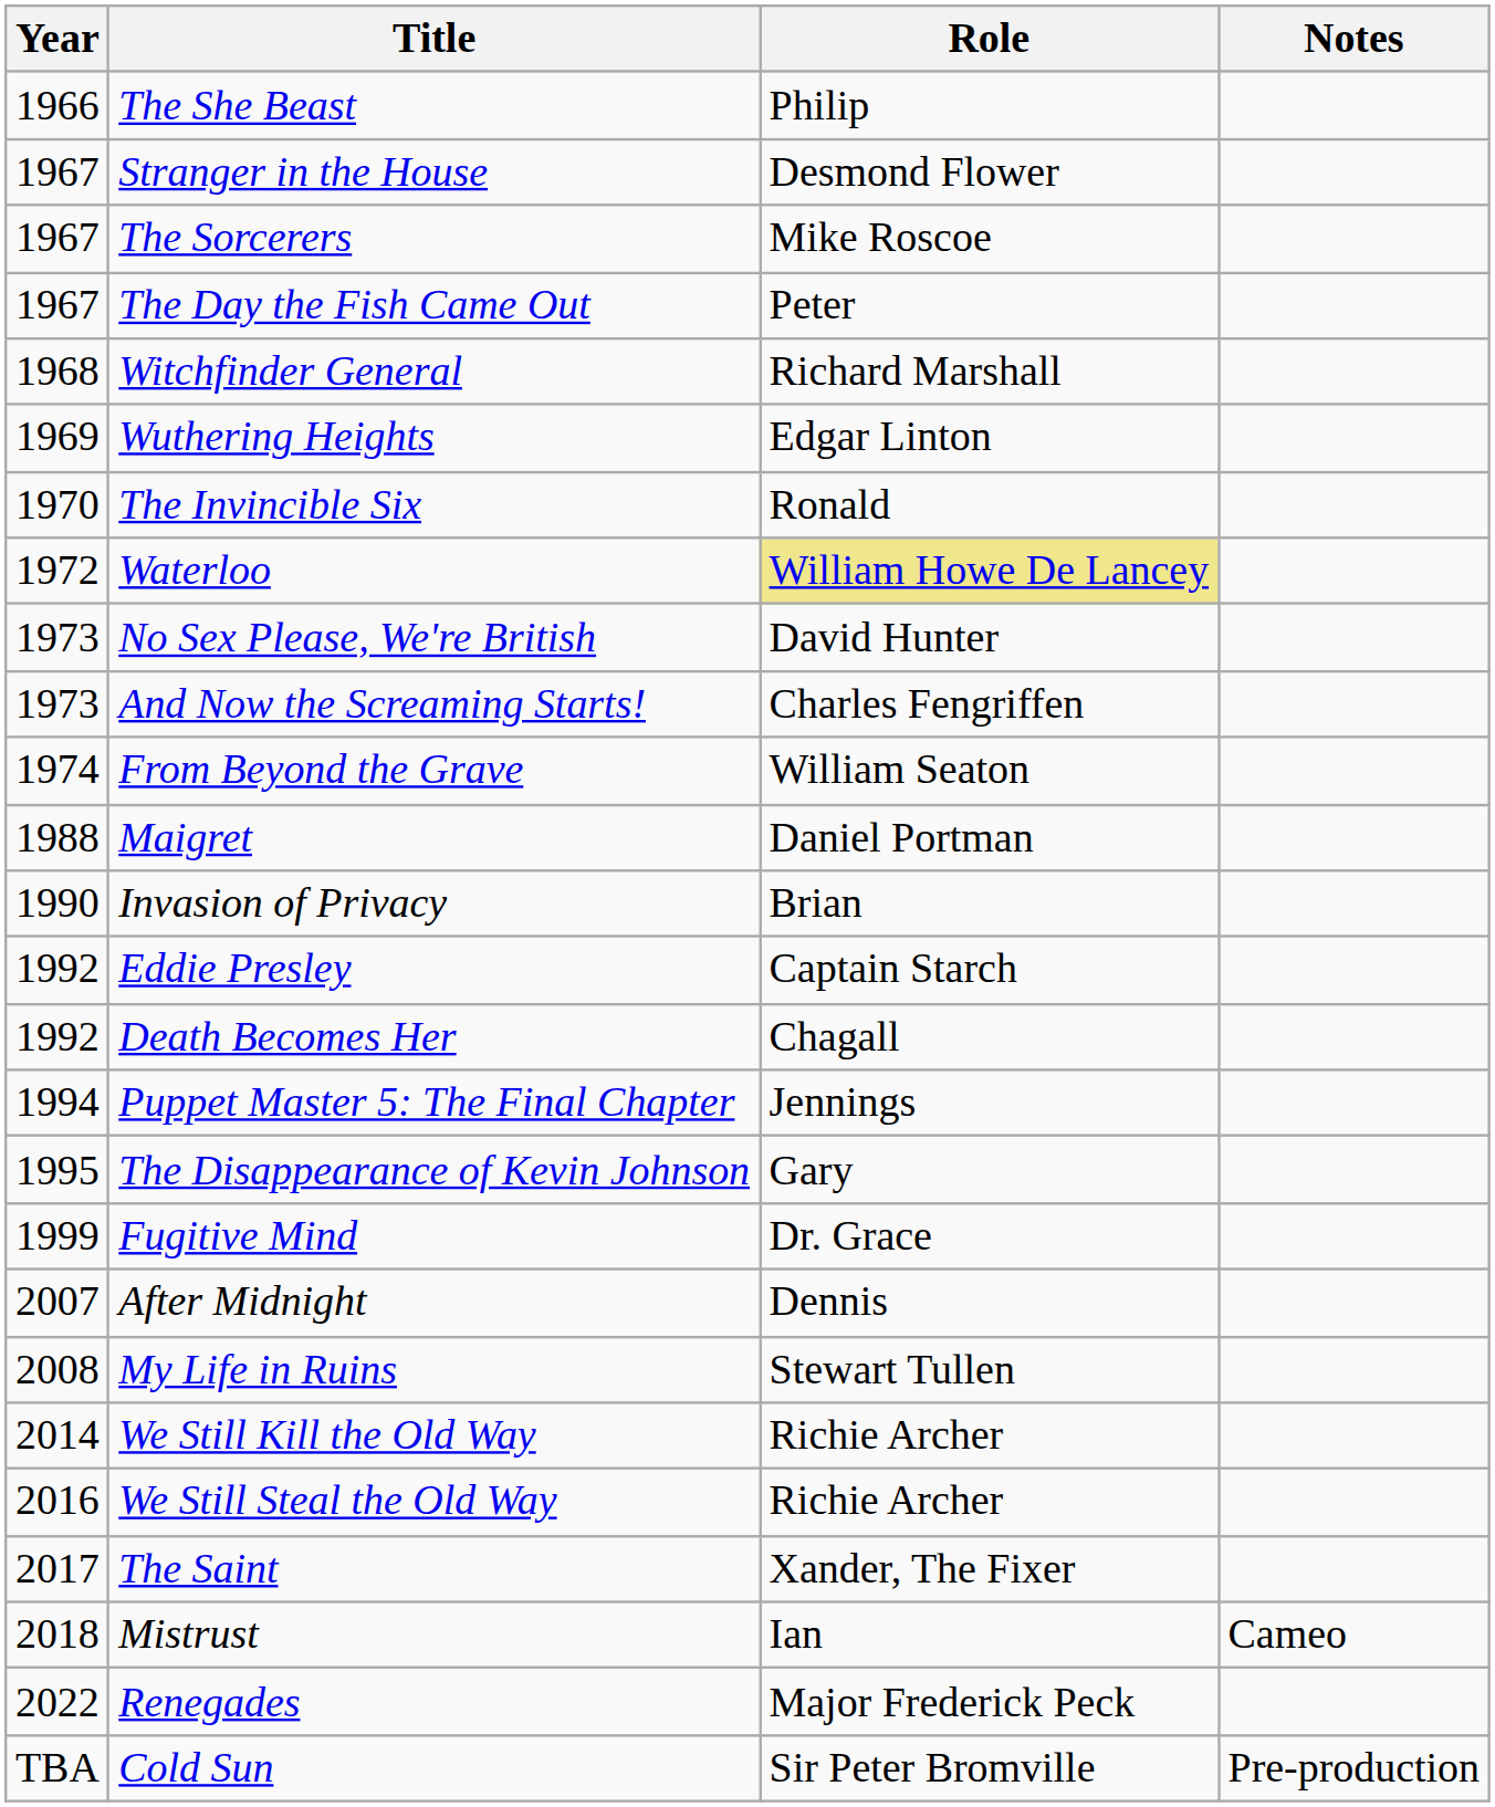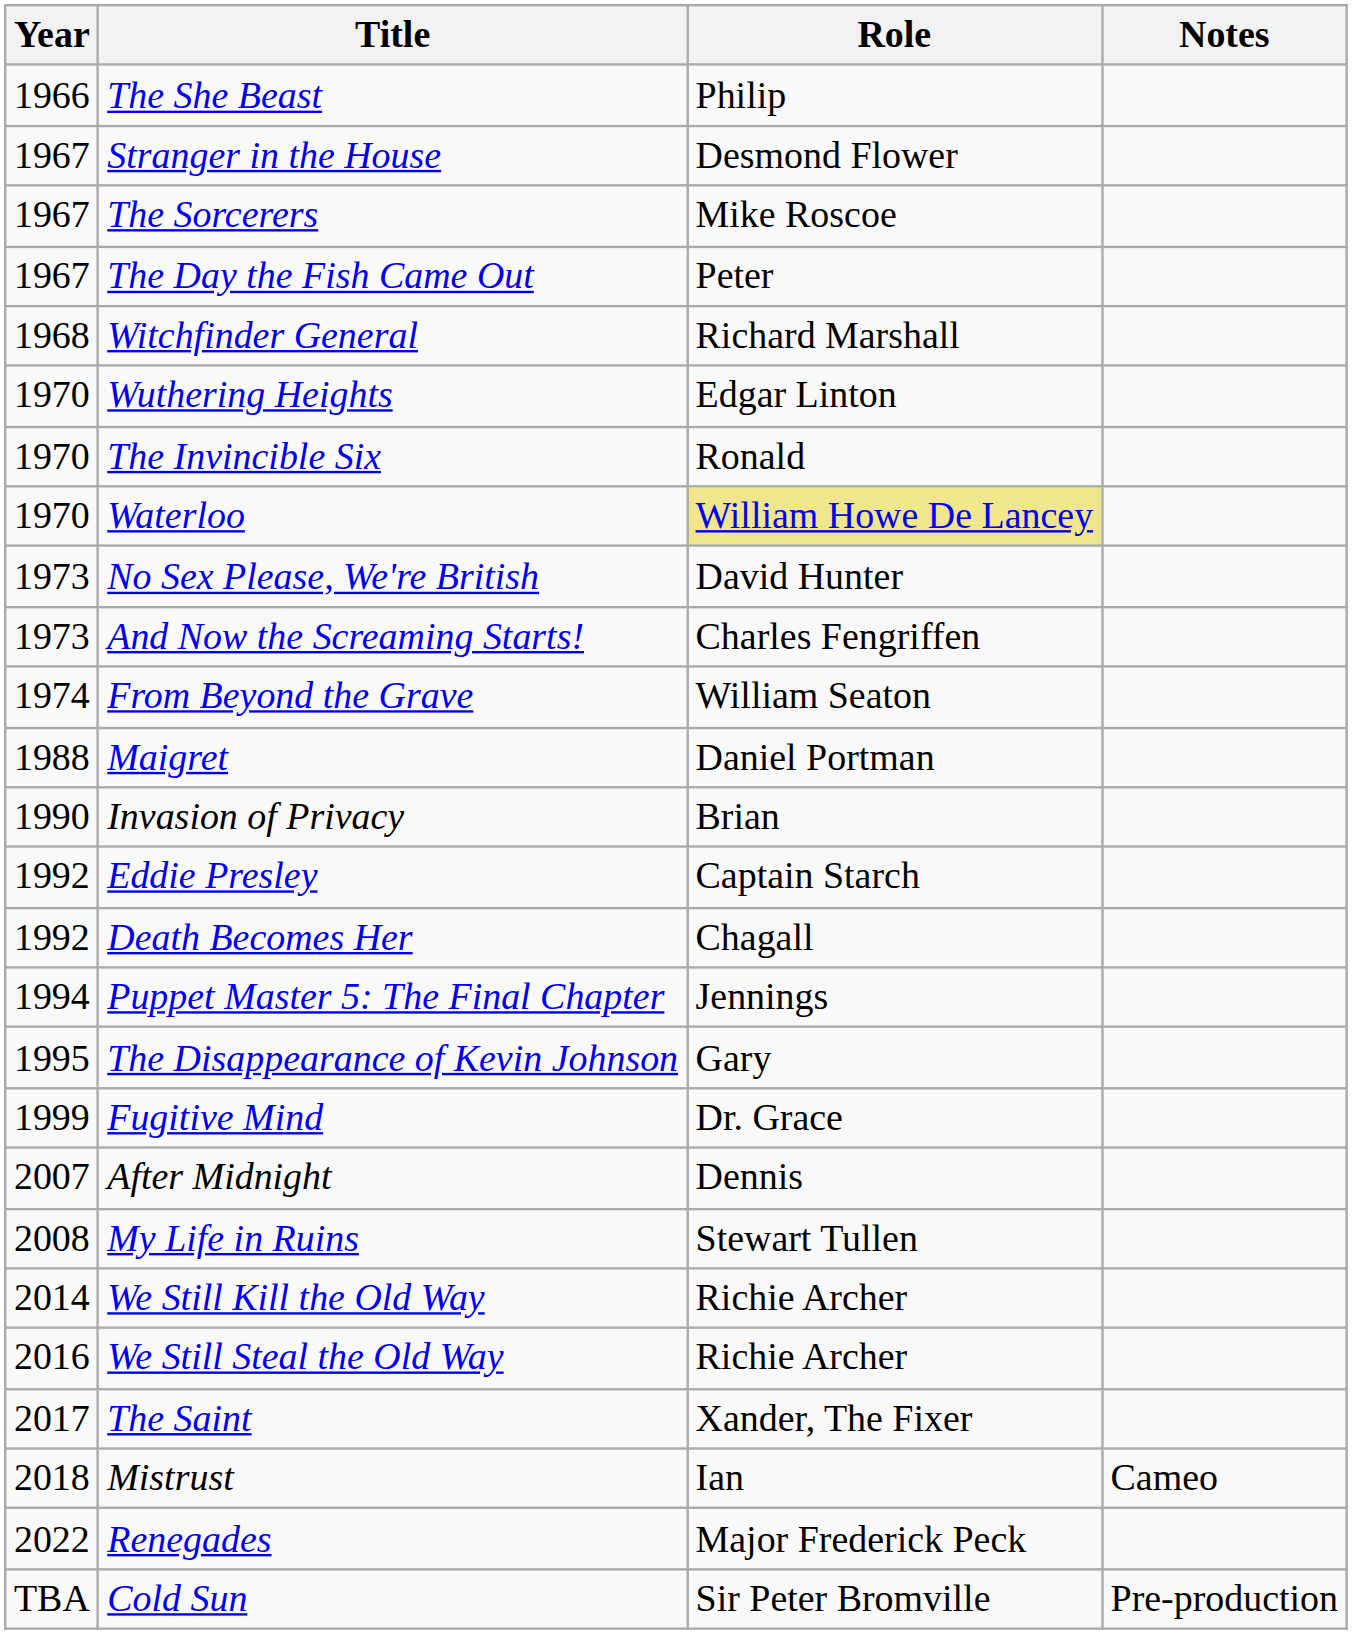Wuthering Heights | Year: 1969 -> 1970
Waterloo | Year: 1972 -> 1970
